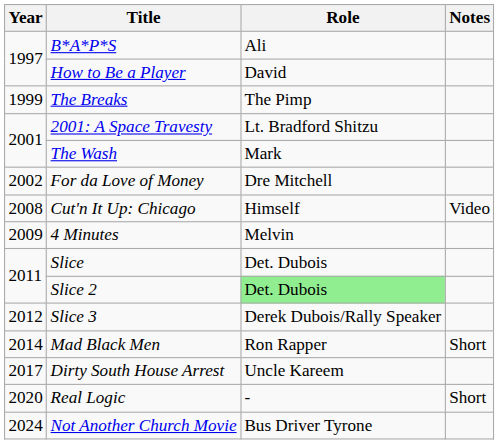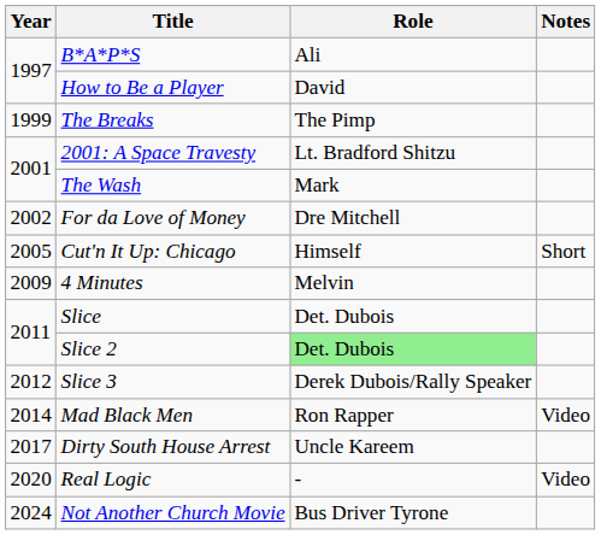Cut'n It Up: Chicago | Year: 2008 -> 2005
Cut'n It Up: Chicago | Notes: Video -> Short
Mad Black Men | Notes: Short -> Video
Real Logic | Notes: Short -> Video
